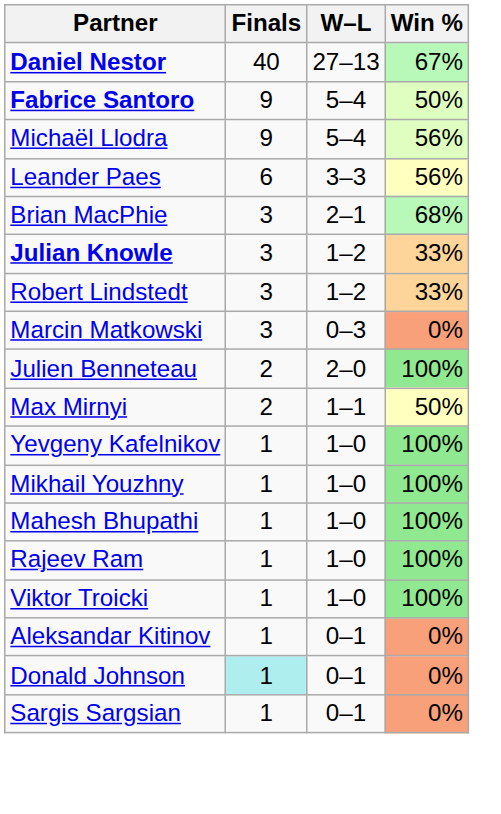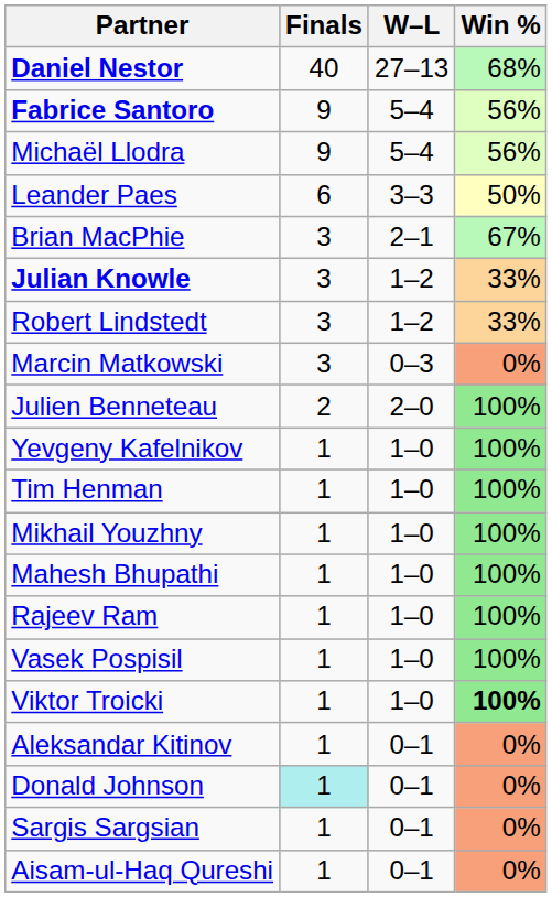Daniel Nestor | Win %: 67% -> 68%
Fabrice Santoro | Win %: 50% -> 56%
Leander Paes | Win %: 56% -> 50%
Brian MacPhie | Win %: 68% -> 67%
- row: Max Mirnyi | 2 | 1–1 | 50%
+ row: Tim Henman | 1 | 1–0 | 100%
+ row: Vasek Pospisil | 1 | 1–0 | 100%
Viktor Troicki | Win %: normal -> bold
+ row: Aisam-ul-Haq Qureshi | 1 | 0–1 | 0%
